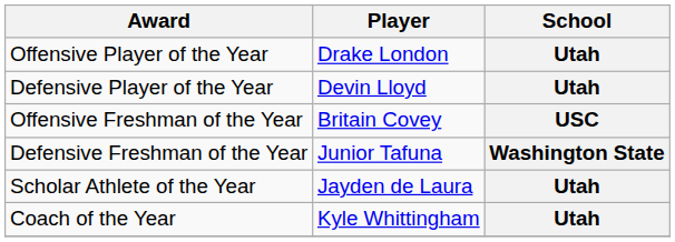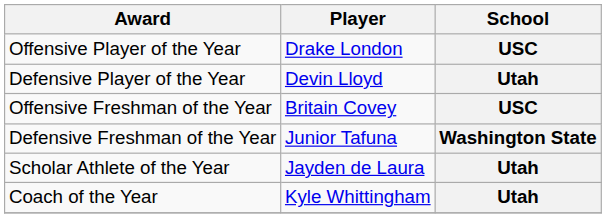Offensive Player of the Year | School: Utah -> USC
